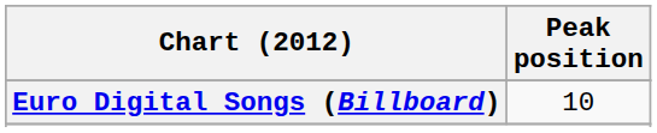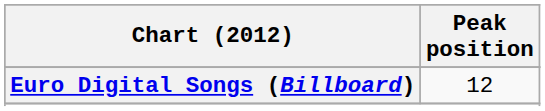Euro Digital Songs (Billboard) | Peak position: 10 -> 12
